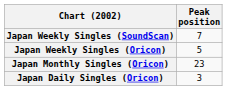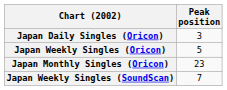rows swapped: Japan Daily Singles (Oricon) <-> Japan Weekly Singles (SoundScan)
